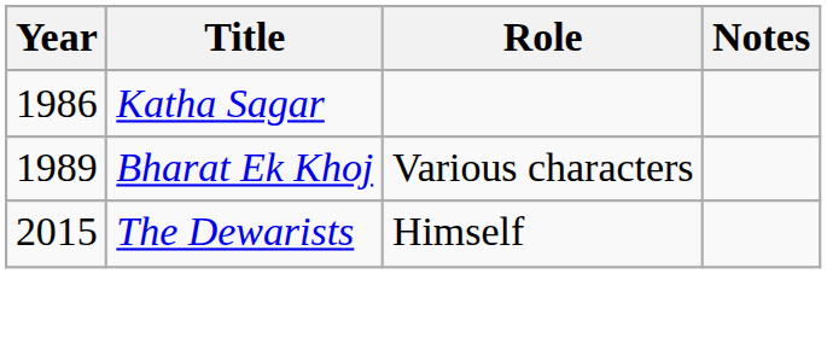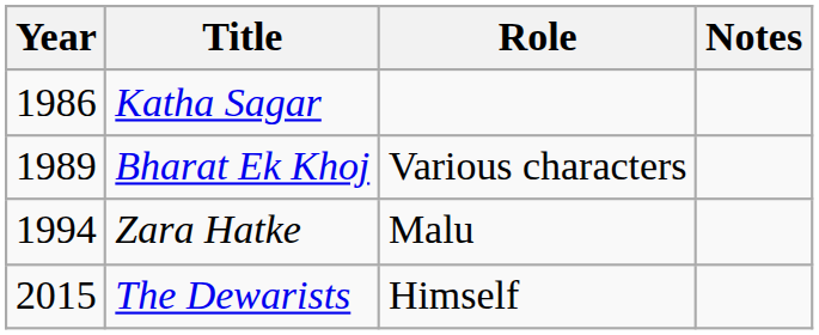+ row: 1994 | Zara Hatke | Malu
